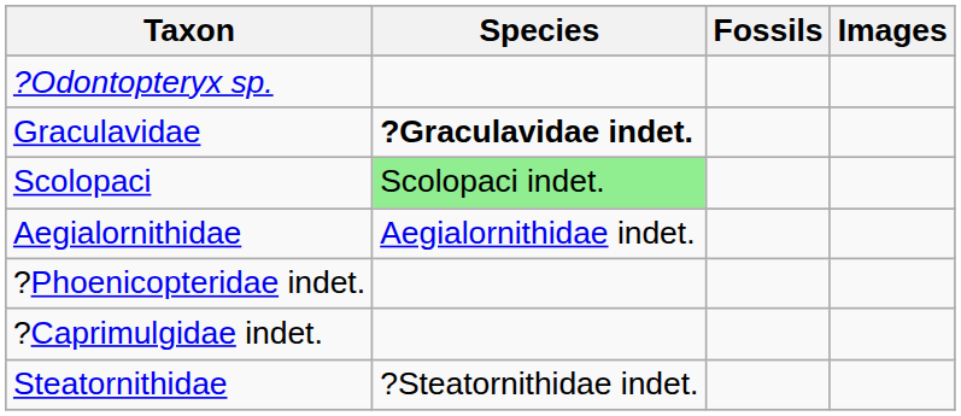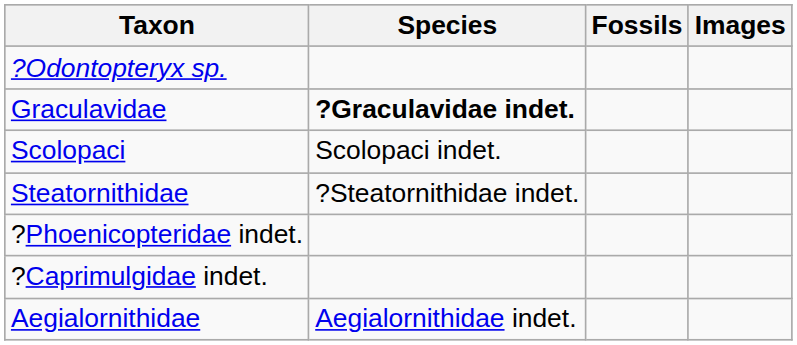Scolopaci | Species: lightgreen background -> no background
rows swapped: Steatornithidae <-> Aegialornithidae
